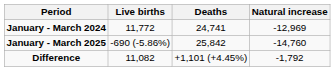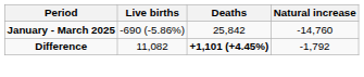- row: January - March 2024 | 11,772 | 24,741 | -12,969
Difference | Deaths: normal -> bold
